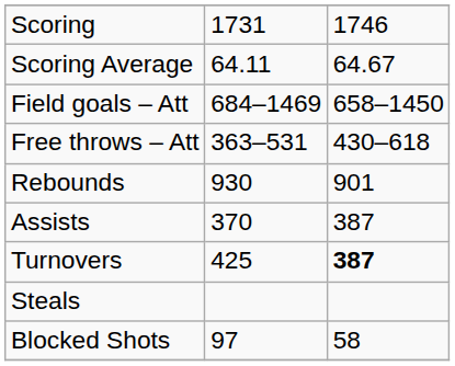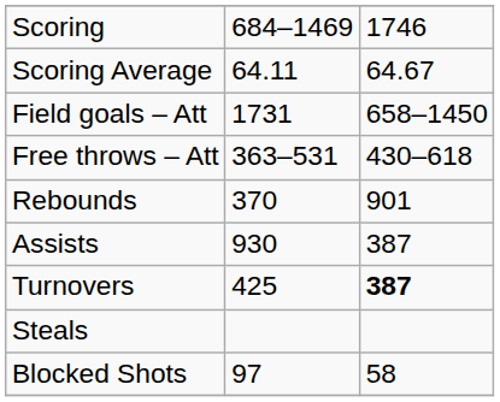Scoring | column 2: 1731 -> 684–1469
Field goals – Att | column 2: 684–1469 -> 1731
Rebounds | column 2: 930 -> 370
Assists | column 2: 370 -> 930
